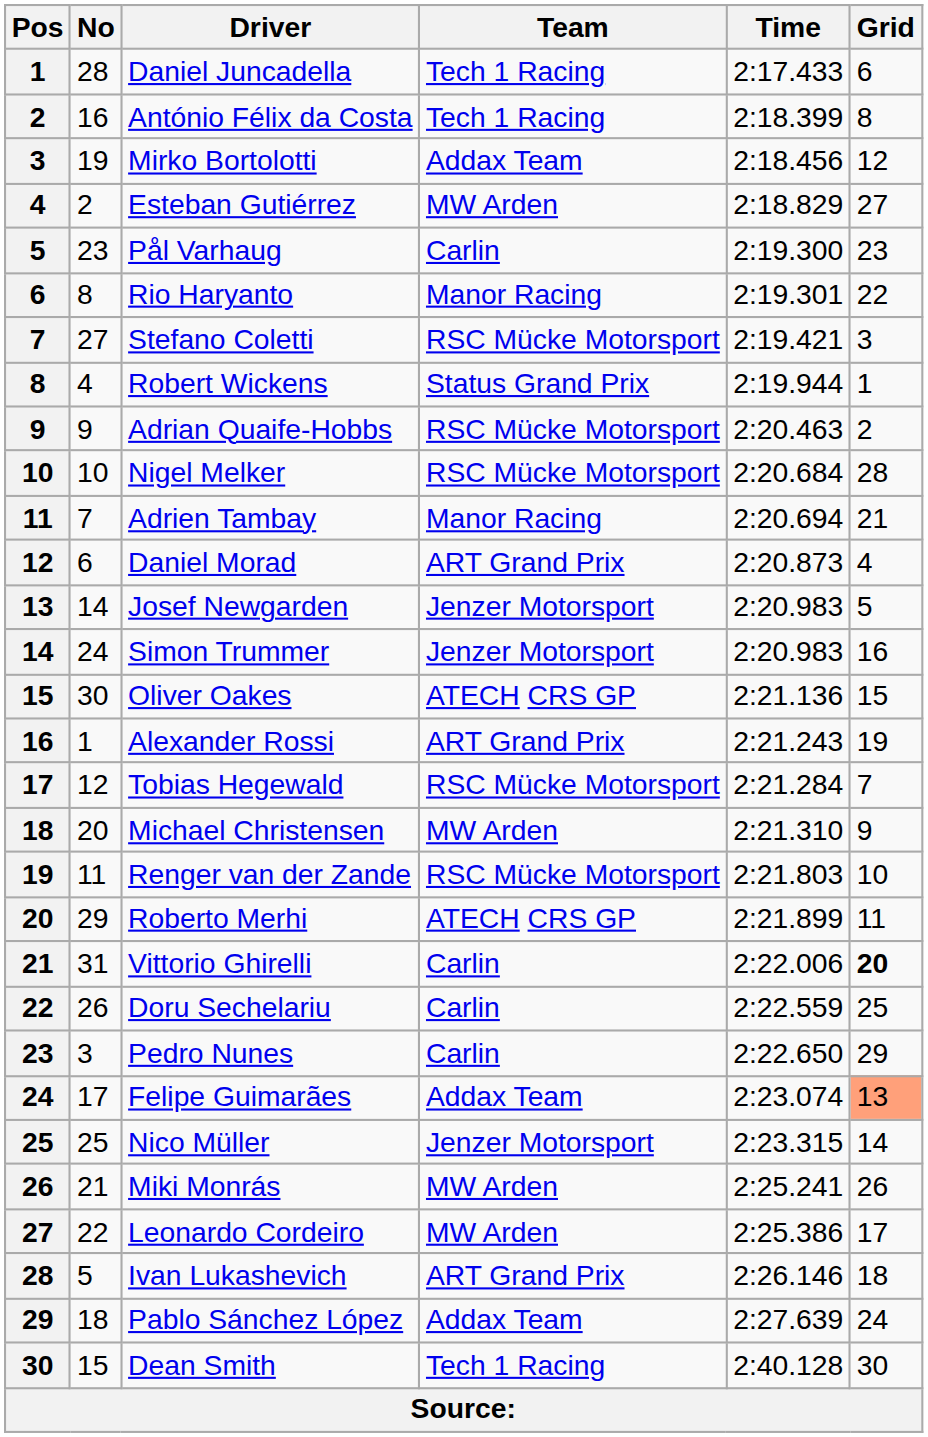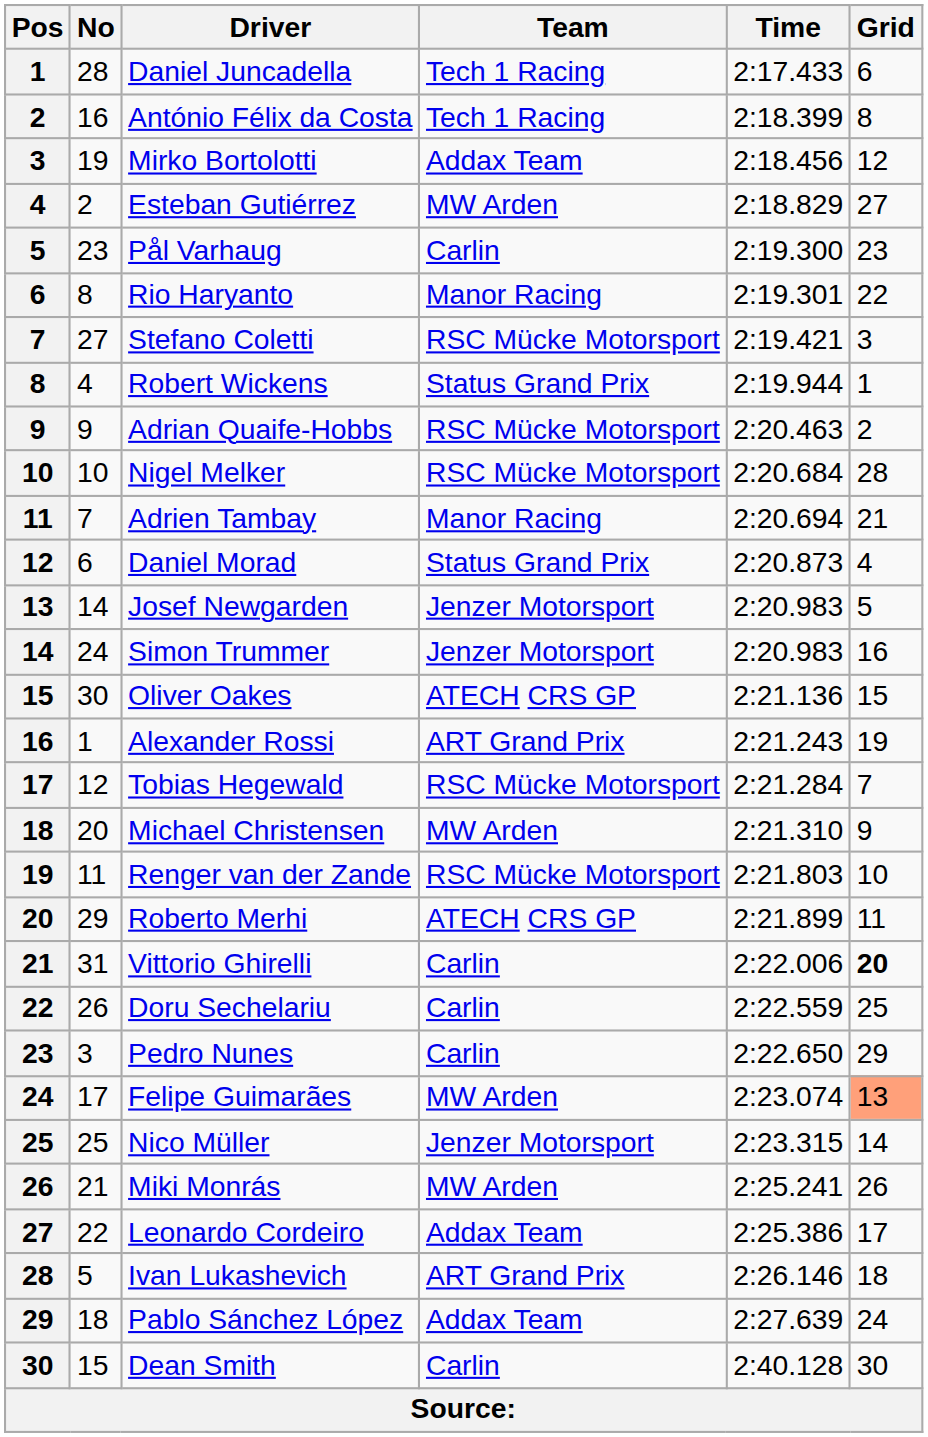Daniel Morad | Team: ART Grand Prix -> Status Grand Prix
Felipe Guimarães | Team: Addax Team -> MW Arden
Leonardo Cordeiro | Team: MW Arden -> Addax Team
Dean Smith | Team: Tech 1 Racing -> Carlin
